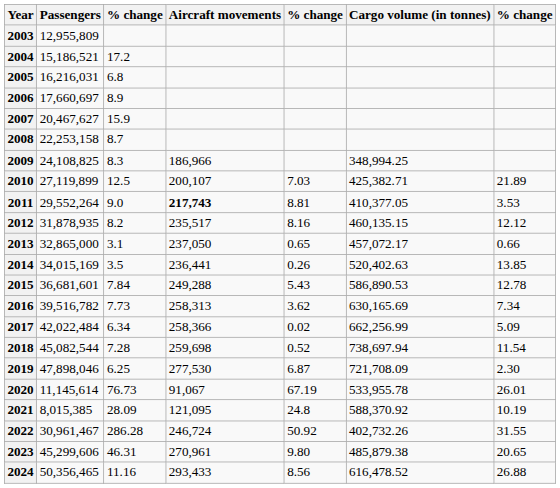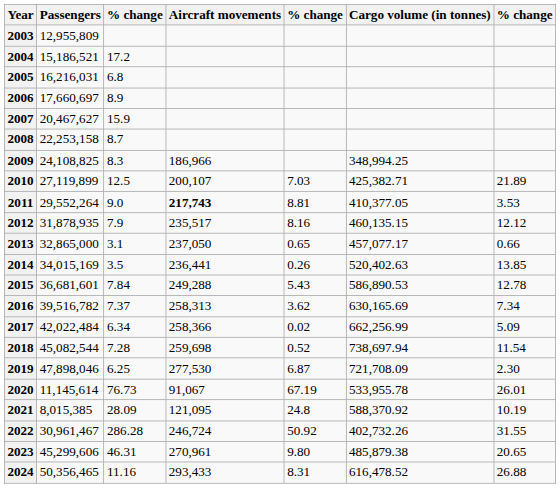2012 | column 3: 8.2 -> 7.9
2013 | Cargo volume (in tonnes): 457,072.17 -> 457,077.17
2016 | column 3: 7.73 -> 7.37
2024 | column 5: 8.56 -> 8.31
